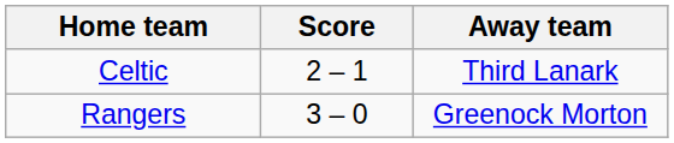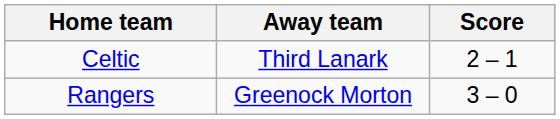columns swapped: Score <-> Away team
